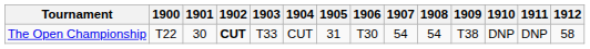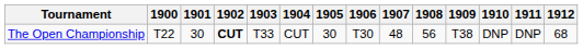The Open Championship | 1905: 31 -> 30
The Open Championship | 1907: 54 -> 48
The Open Championship | 1908: 54 -> 56
The Open Championship | 1912: 58 -> 68
